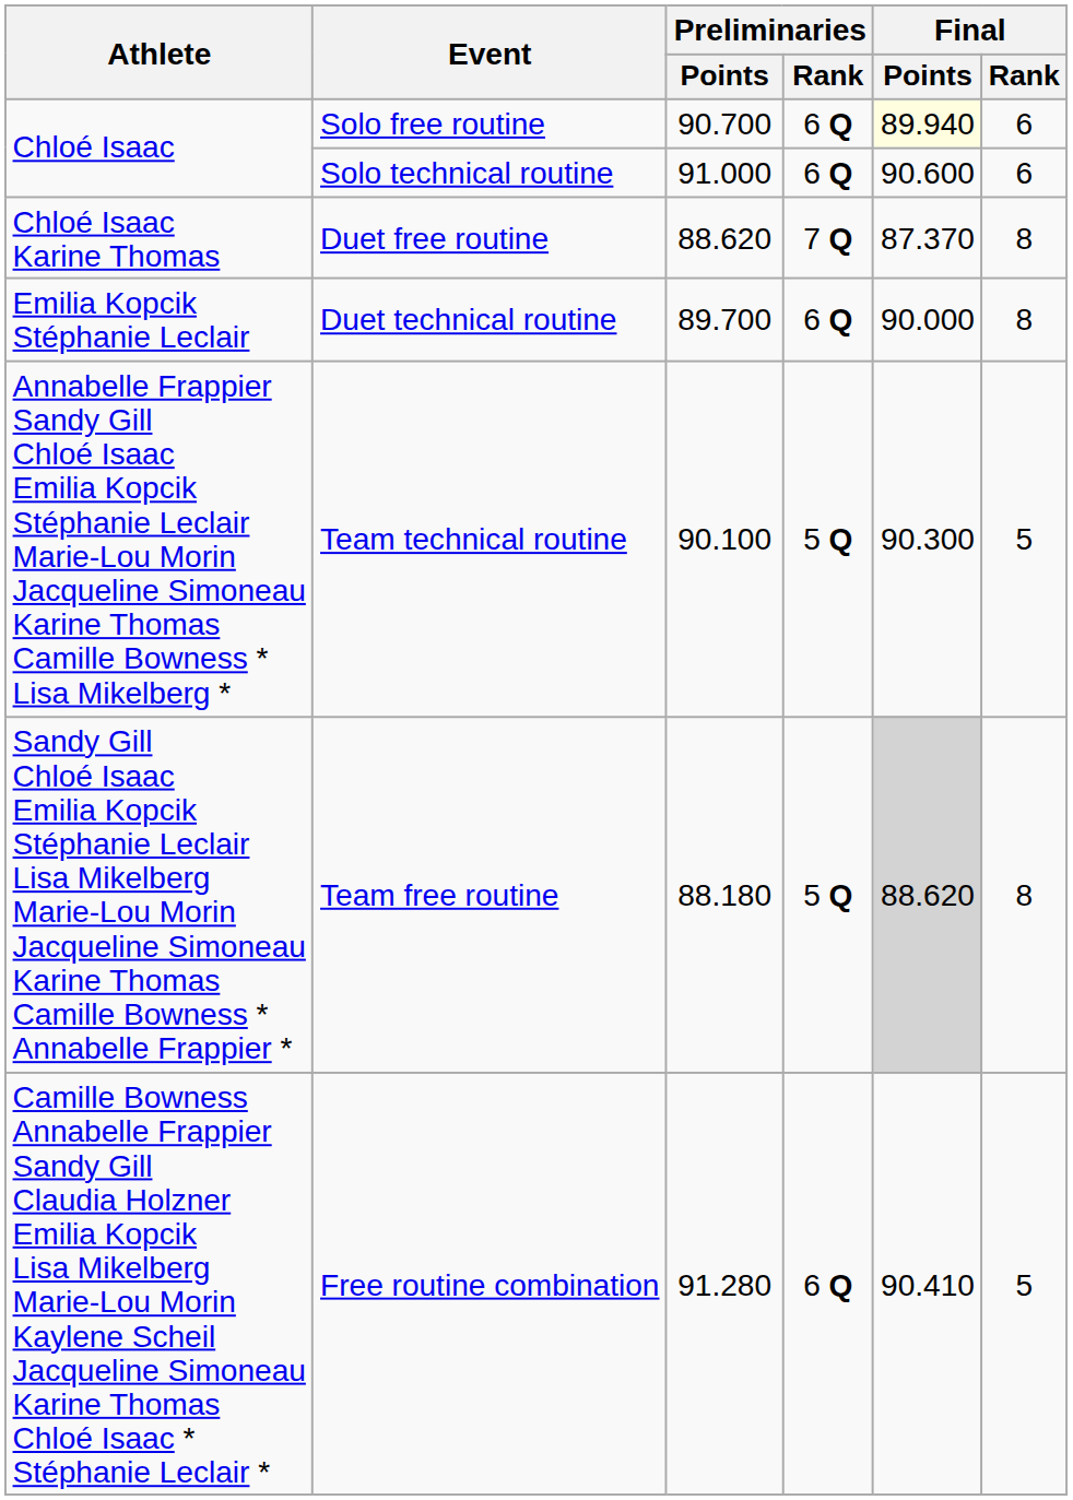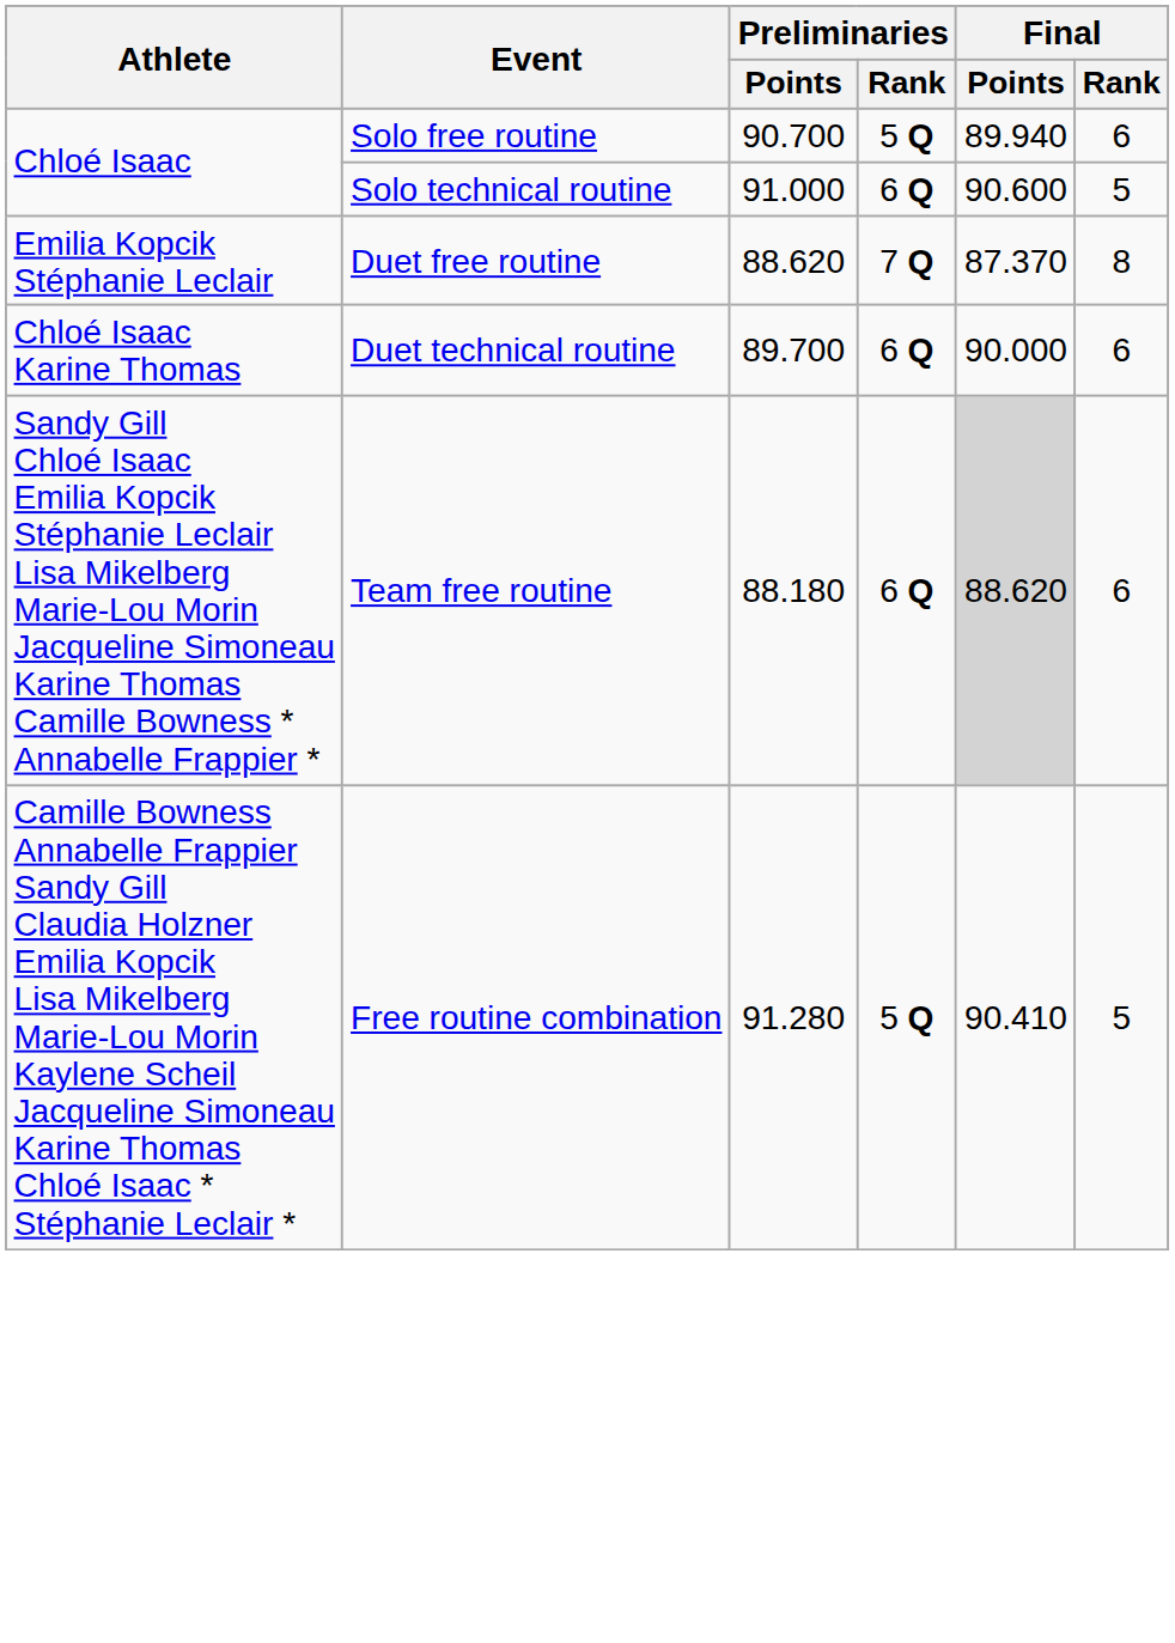Solo free routine | Preliminaries / Rank: 6 Q -> 5 Q
Solo free routine | Final / Points: lightyellow background -> no background
Solo technical routine | Final / Rank: 6 -> 5
Duet free routine | Athlete: Chloé Isaac Karine Thomas -> Emilia Kopcik Stéphanie Leclair
Duet technical routine | Athlete: Emilia Kopcik Stéphanie Leclair -> Chloé Isaac Karine Thomas
Duet technical routine | Final / Rank: 8 -> 6
- row: Annabelle Frappier Sandy Gill Chloé Isaac Emilia Kopcik Stéphanie Leclair Marie-Lou Morin Jacqueline Simoneau Karine Thomas Camille Bowness * Lisa Mikelberg * | Team technical routine | 90.100 | 5 Q | 90.300 | 5
Team free routine | Preliminaries / Rank: 5 Q -> 6 Q
Team free routine | Final / Rank: 8 -> 6
Free routine combination | Preliminaries / Rank: 6 Q -> 5 Q
